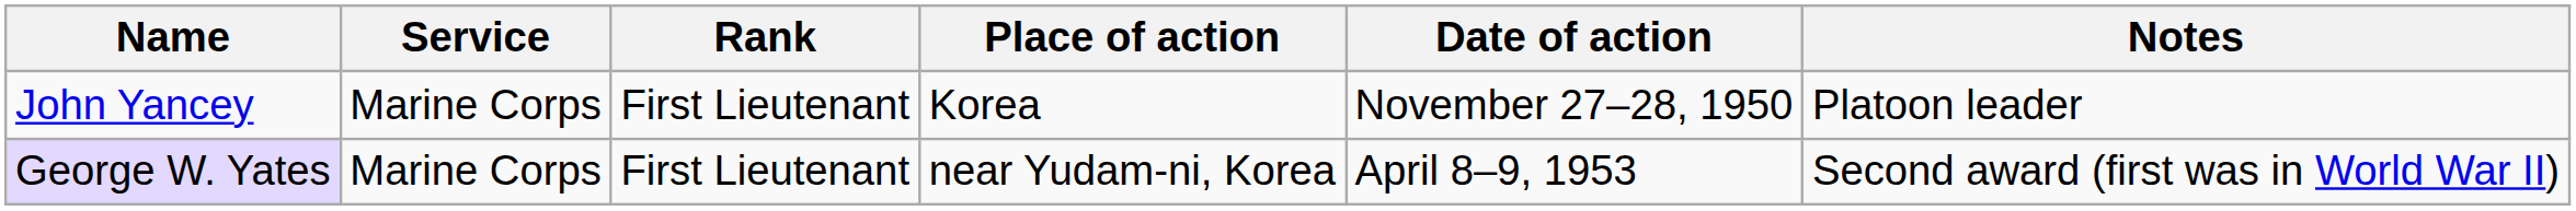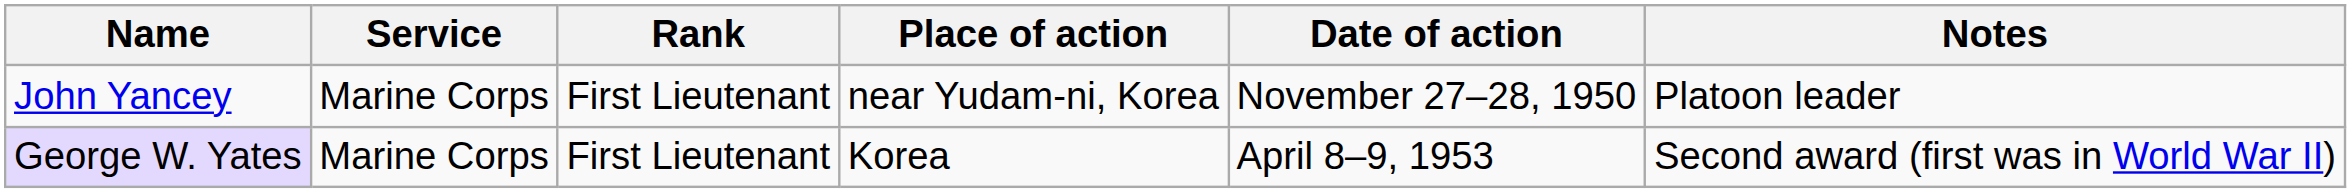John Yancey | Place of action: Korea -> near Yudam-ni, Korea
George W. Yates | Place of action: near Yudam-ni, Korea -> Korea
